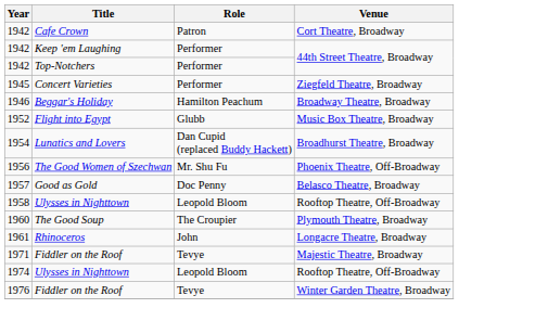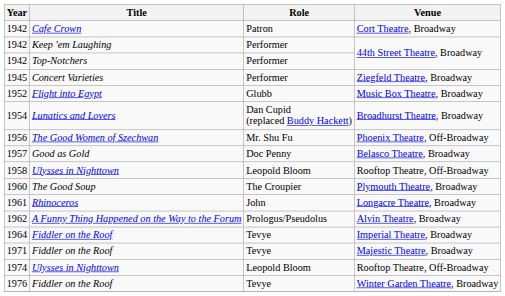- row: 1946 | Beggar's Holiday | Hamilton Peachum | Broadway Theatre, Broadway
+ row: 1962 | A Funny Thing Happened on the Way to the Forum | Prologus/Pseudolus | Alvin Theatre, Broadway
+ row: 1964 | Fiddler on the Roof | Tevye | Imperial Theatre, Broadway
